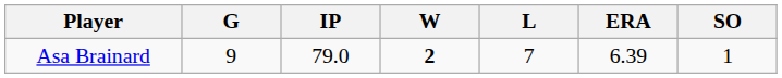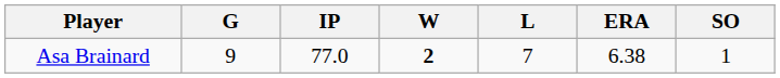Asa Brainard | IP: 79.0 -> 77.0
Asa Brainard | ERA: 6.39 -> 6.38
